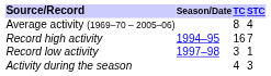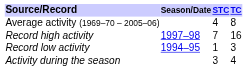columns swapped: TC <-> STC
Record high activity | Season/Date: 1994–95 -> 1997–98
Record low activity | Season/Date: 1997–98 -> 1994–95
